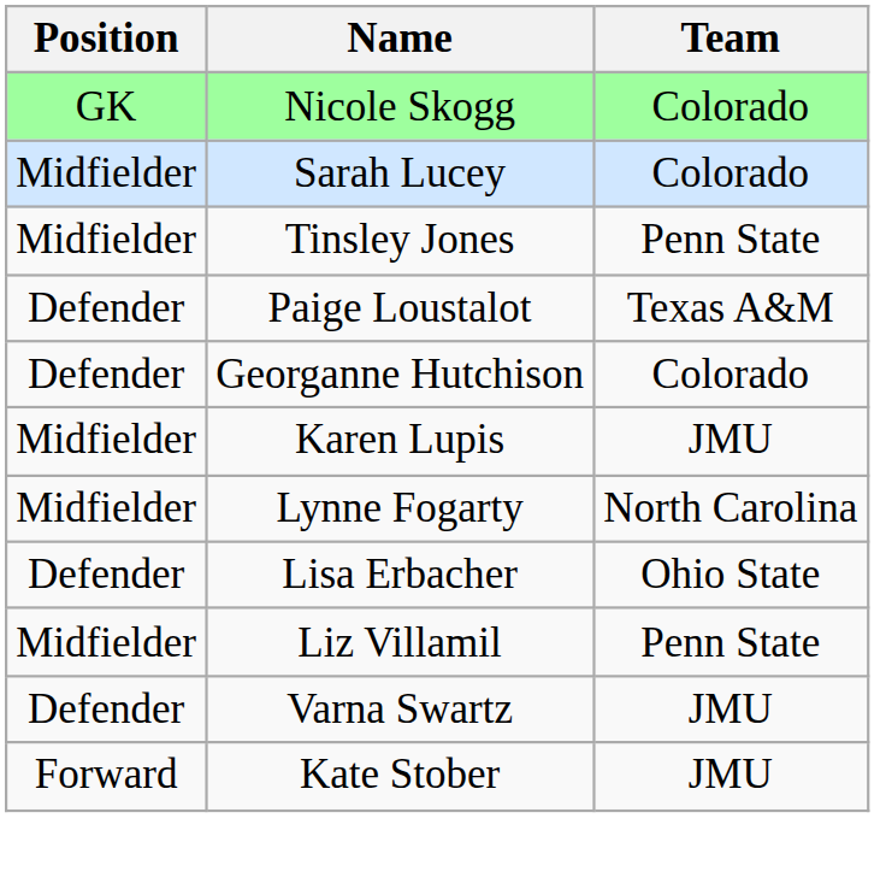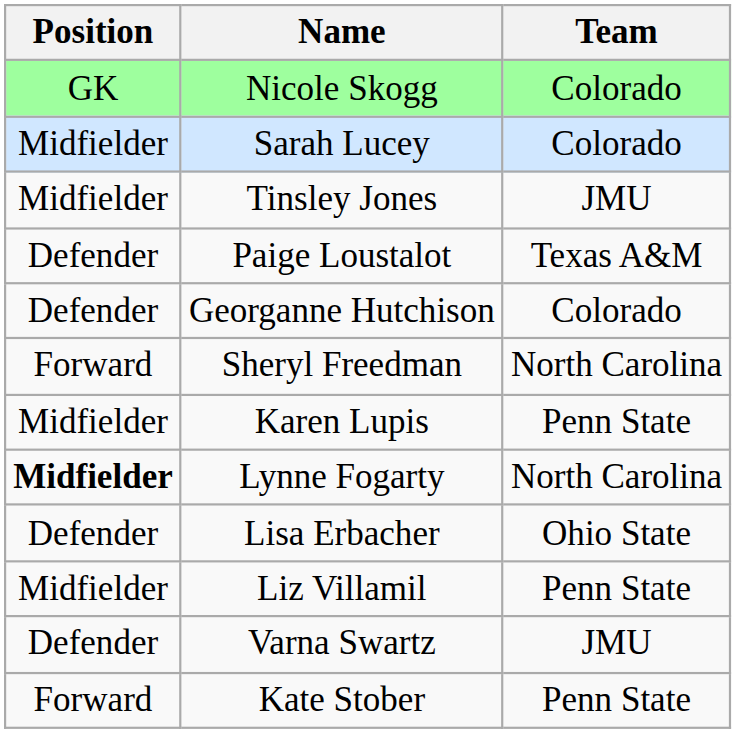Tinsley Jones | Team: Penn State -> JMU
+ row: Forward | Sheryl Freedman | North Carolina
Karen Lupis | Team: JMU -> Penn State
Lynne Fogarty | Position: normal -> bold
Kate Stober | Team: JMU -> Penn State
